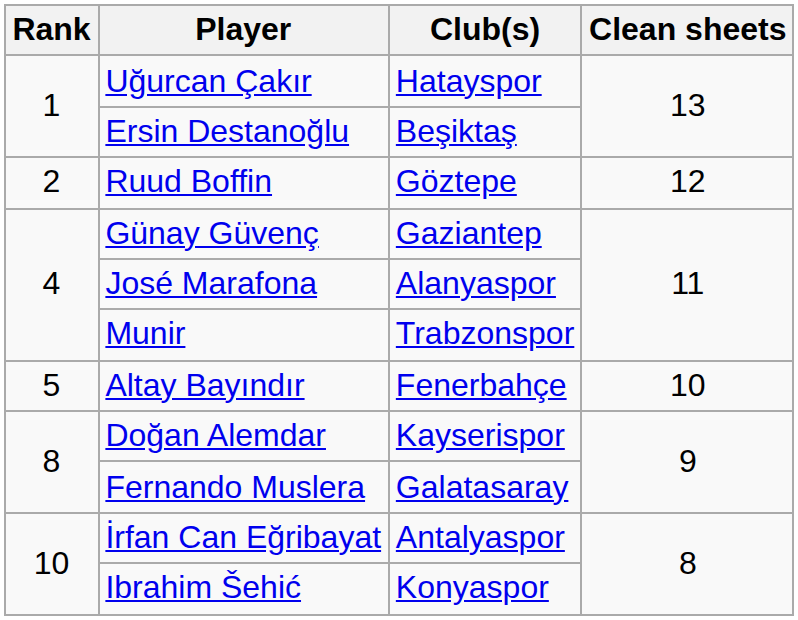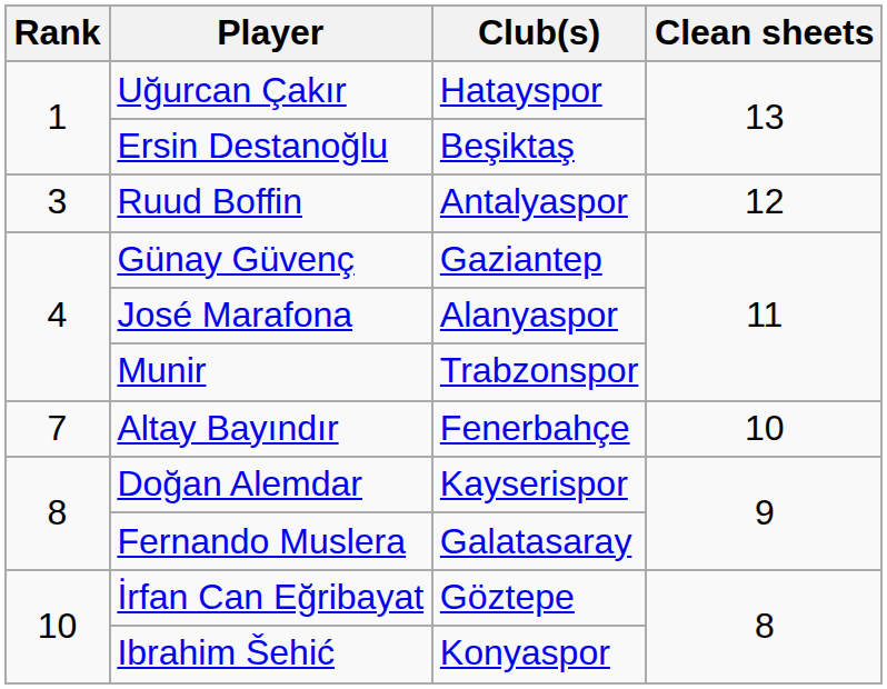Ruud Boffin | Rank: 2 -> 3
Ruud Boffin | Club(s): Göztepe -> Antalyaspor
Altay Bayındır | Rank: 5 -> 7
İrfan Can Eğribayat | Club(s): Antalyaspor -> Göztepe
